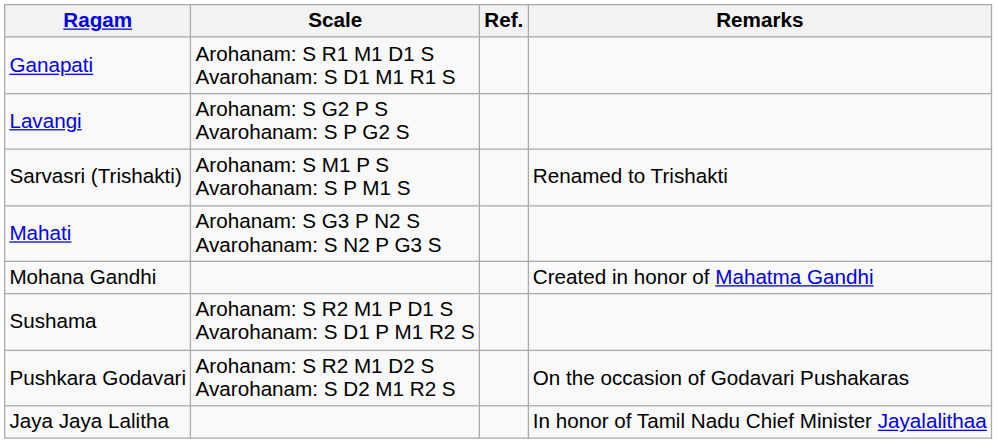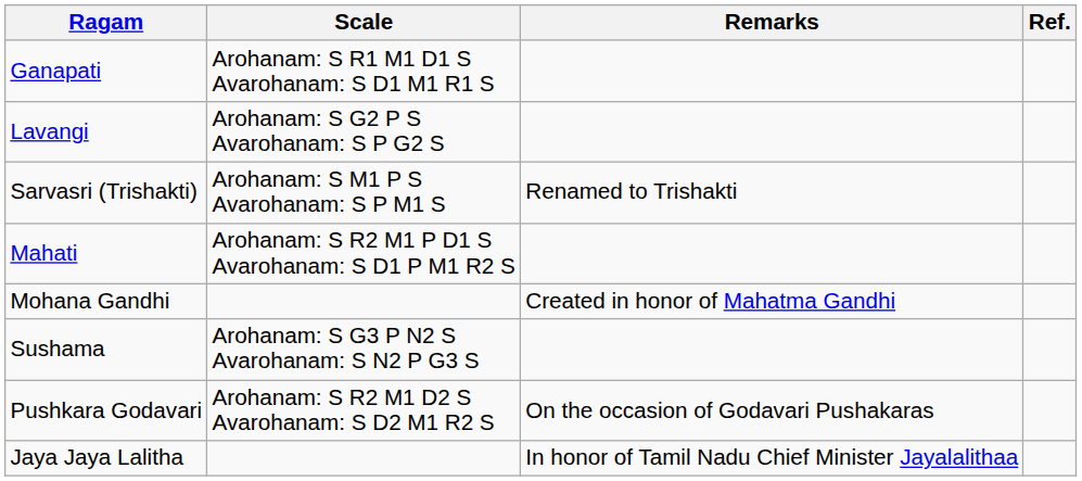columns swapped: Remarks <-> Ref.
Mahati | Scale: Arohanam: S G3 P N2 S Avarohanam: S N2 P G3 S -> Arohanam: S R2 M1 P D1 S Avarohanam: S D1 P M1 R2 S
Sushama | Scale: Arohanam: S R2 M1 P D1 S Avarohanam: S D1 P M1 R2 S -> Arohanam: S G3 P N2 S Avarohanam: S N2 P G3 S
